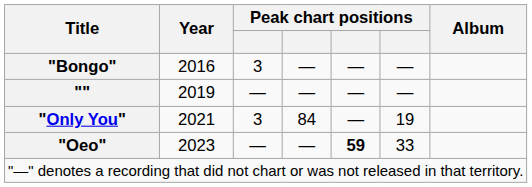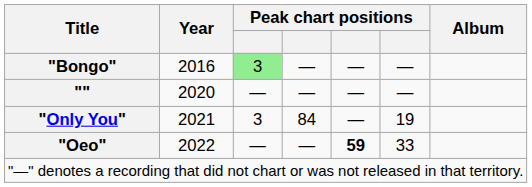"Bongo" | column 3: no background -> lightgreen background
"" | Year: 2019 -> 2020
"Oeo" | Year: 2023 -> 2022
